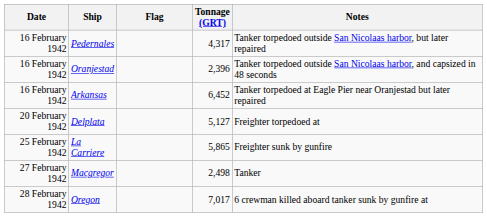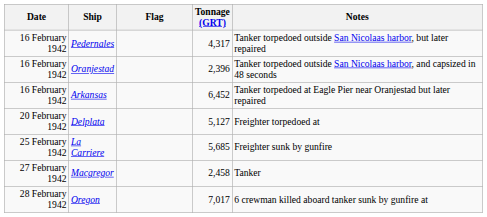La Carriere | Tonnage (GRT): 5,865 -> 5,685
Macgregor | Tonnage (GRT): 2,498 -> 2,458
